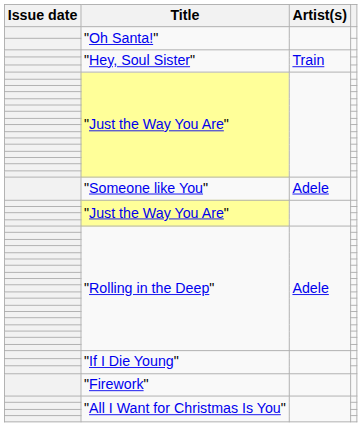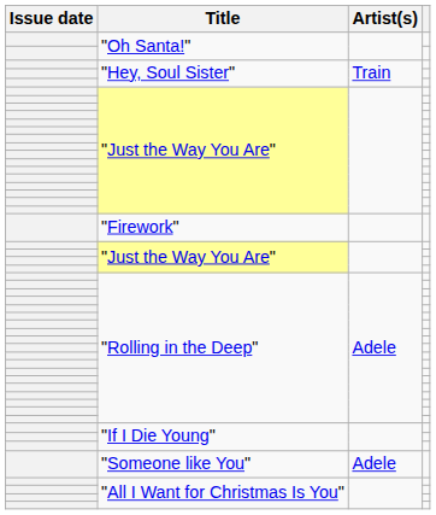rows swapped: "Firework" <-> "Someone like You"
